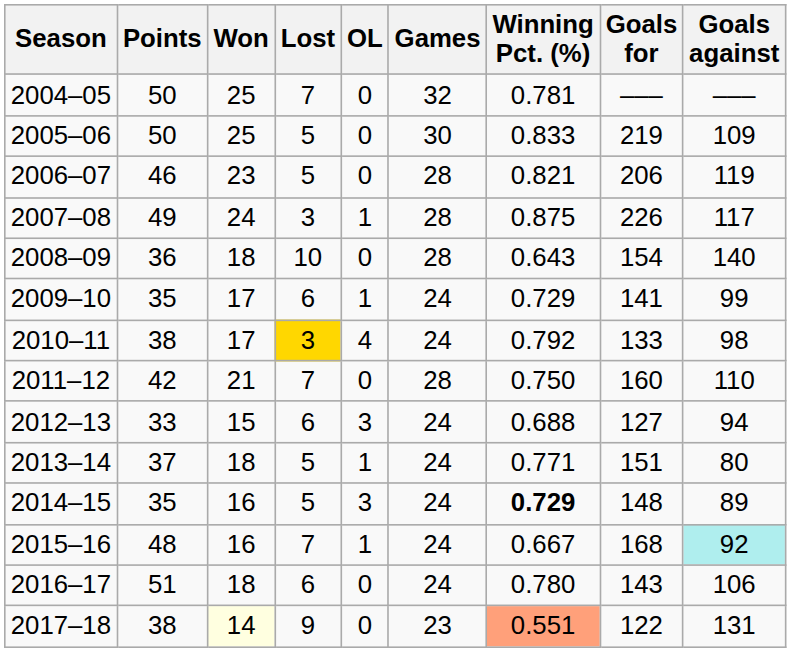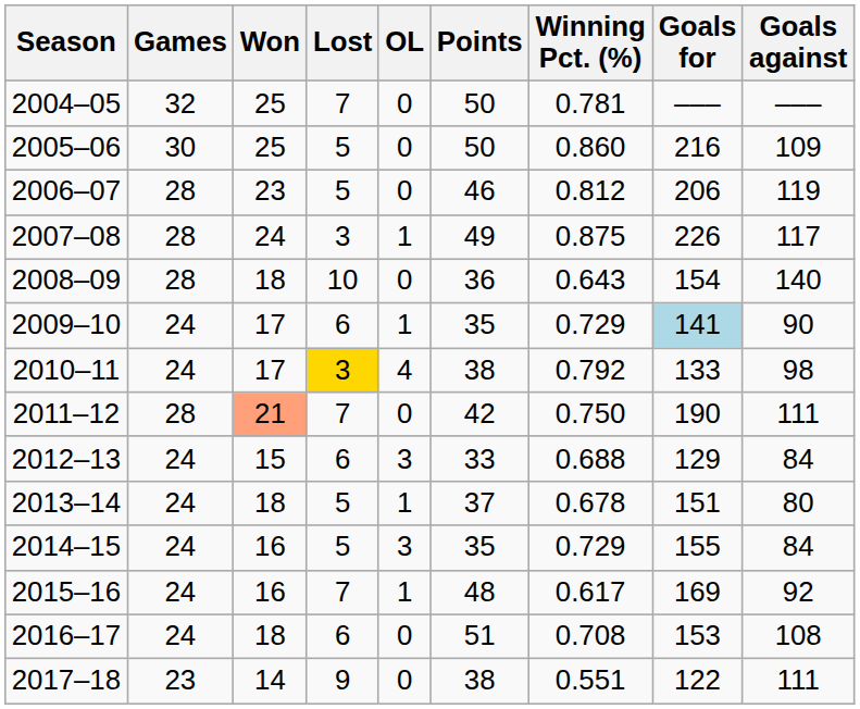columns swapped: Games <-> Points
2005–06 | Winning Pct. (%): 0.833 -> 0.860
2005–06 | Goals for: 219 -> 216
2006–07 | Winning Pct. (%): 0.821 -> 0.812
2009–10 | Goals for: no background -> lightblue background
2009–10 | Goals against: 99 -> 90
2011–12 | Won: no background -> lightsalmon background
2011–12 | Goals for: 160 -> 190
2011–12 | Goals against: 110 -> 111
2012–13 | Goals for: 127 -> 129
2012–13 | Goals against: 94 -> 84
2013–14 | Winning Pct. (%): 0.771 -> 0.678
2014–15 | Winning Pct. (%): bold -> normal
2014–15 | Goals for: 148 -> 155
2014–15 | Goals against: 89 -> 84
2015–16 | Winning Pct. (%): 0.667 -> 0.617
2015–16 | Goals for: 168 -> 169
2015–16 | Goals against: paleturquoise background -> no background
2016–17 | Winning Pct. (%): 0.780 -> 0.708
2016–17 | Goals for: 143 -> 153
2016–17 | Goals against: 106 -> 108
2017–18 | Won: lightyellow background -> no background
2017–18 | Winning Pct. (%): lightsalmon background -> no background
2017–18 | Goals against: 131 -> 111
